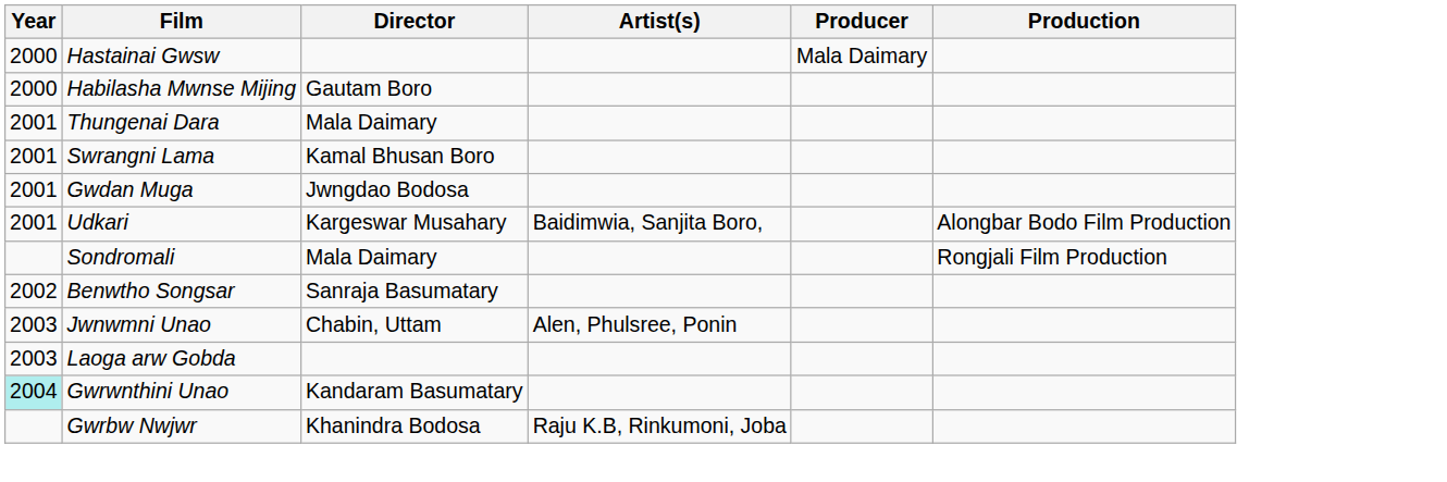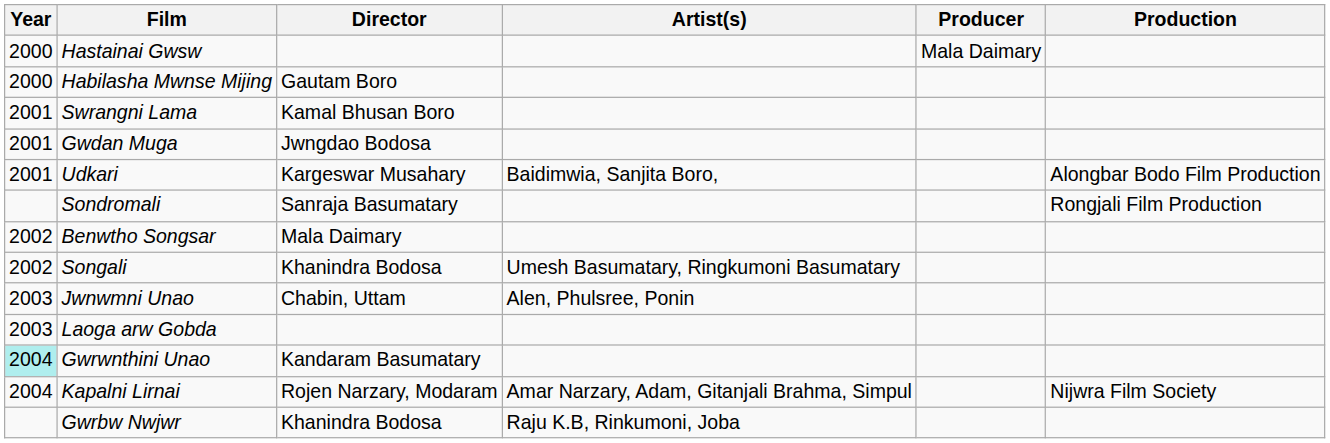- row: 2001 | Thungenai Dara | Mala Daimary
Sondromali | Director: Mala Daimary -> Sanraja Basumatary
Benwtho Songsar | Director: Sanraja Basumatary -> Mala Daimary
+ row: 2002 | Songali | Khanindra Bodosa | Umesh Basumatary, Ringkumoni Basumatary
+ row: 2004 | Kapalni Lirnai | Rojen Narzary, Modaram | Amar Narzary, Adam, Gitanjali Brahma, Simpul | Nijwra Film Society
